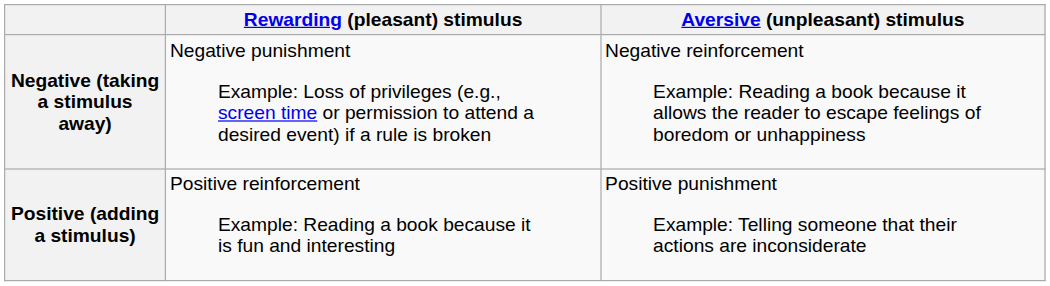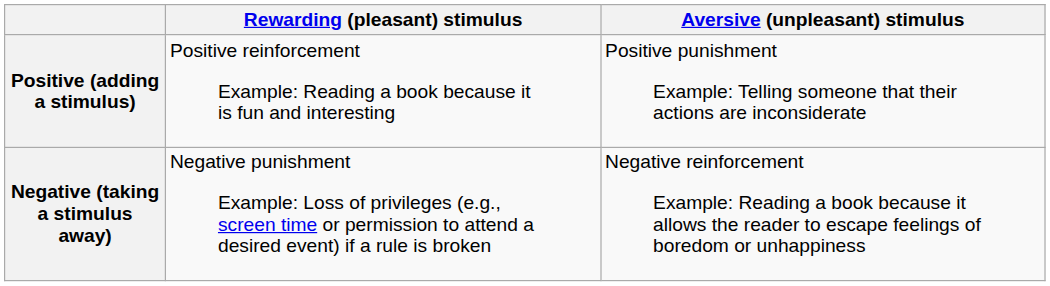rows swapped: Positive (adding a stimulus) <-> Negative (taking a stimulus away)
